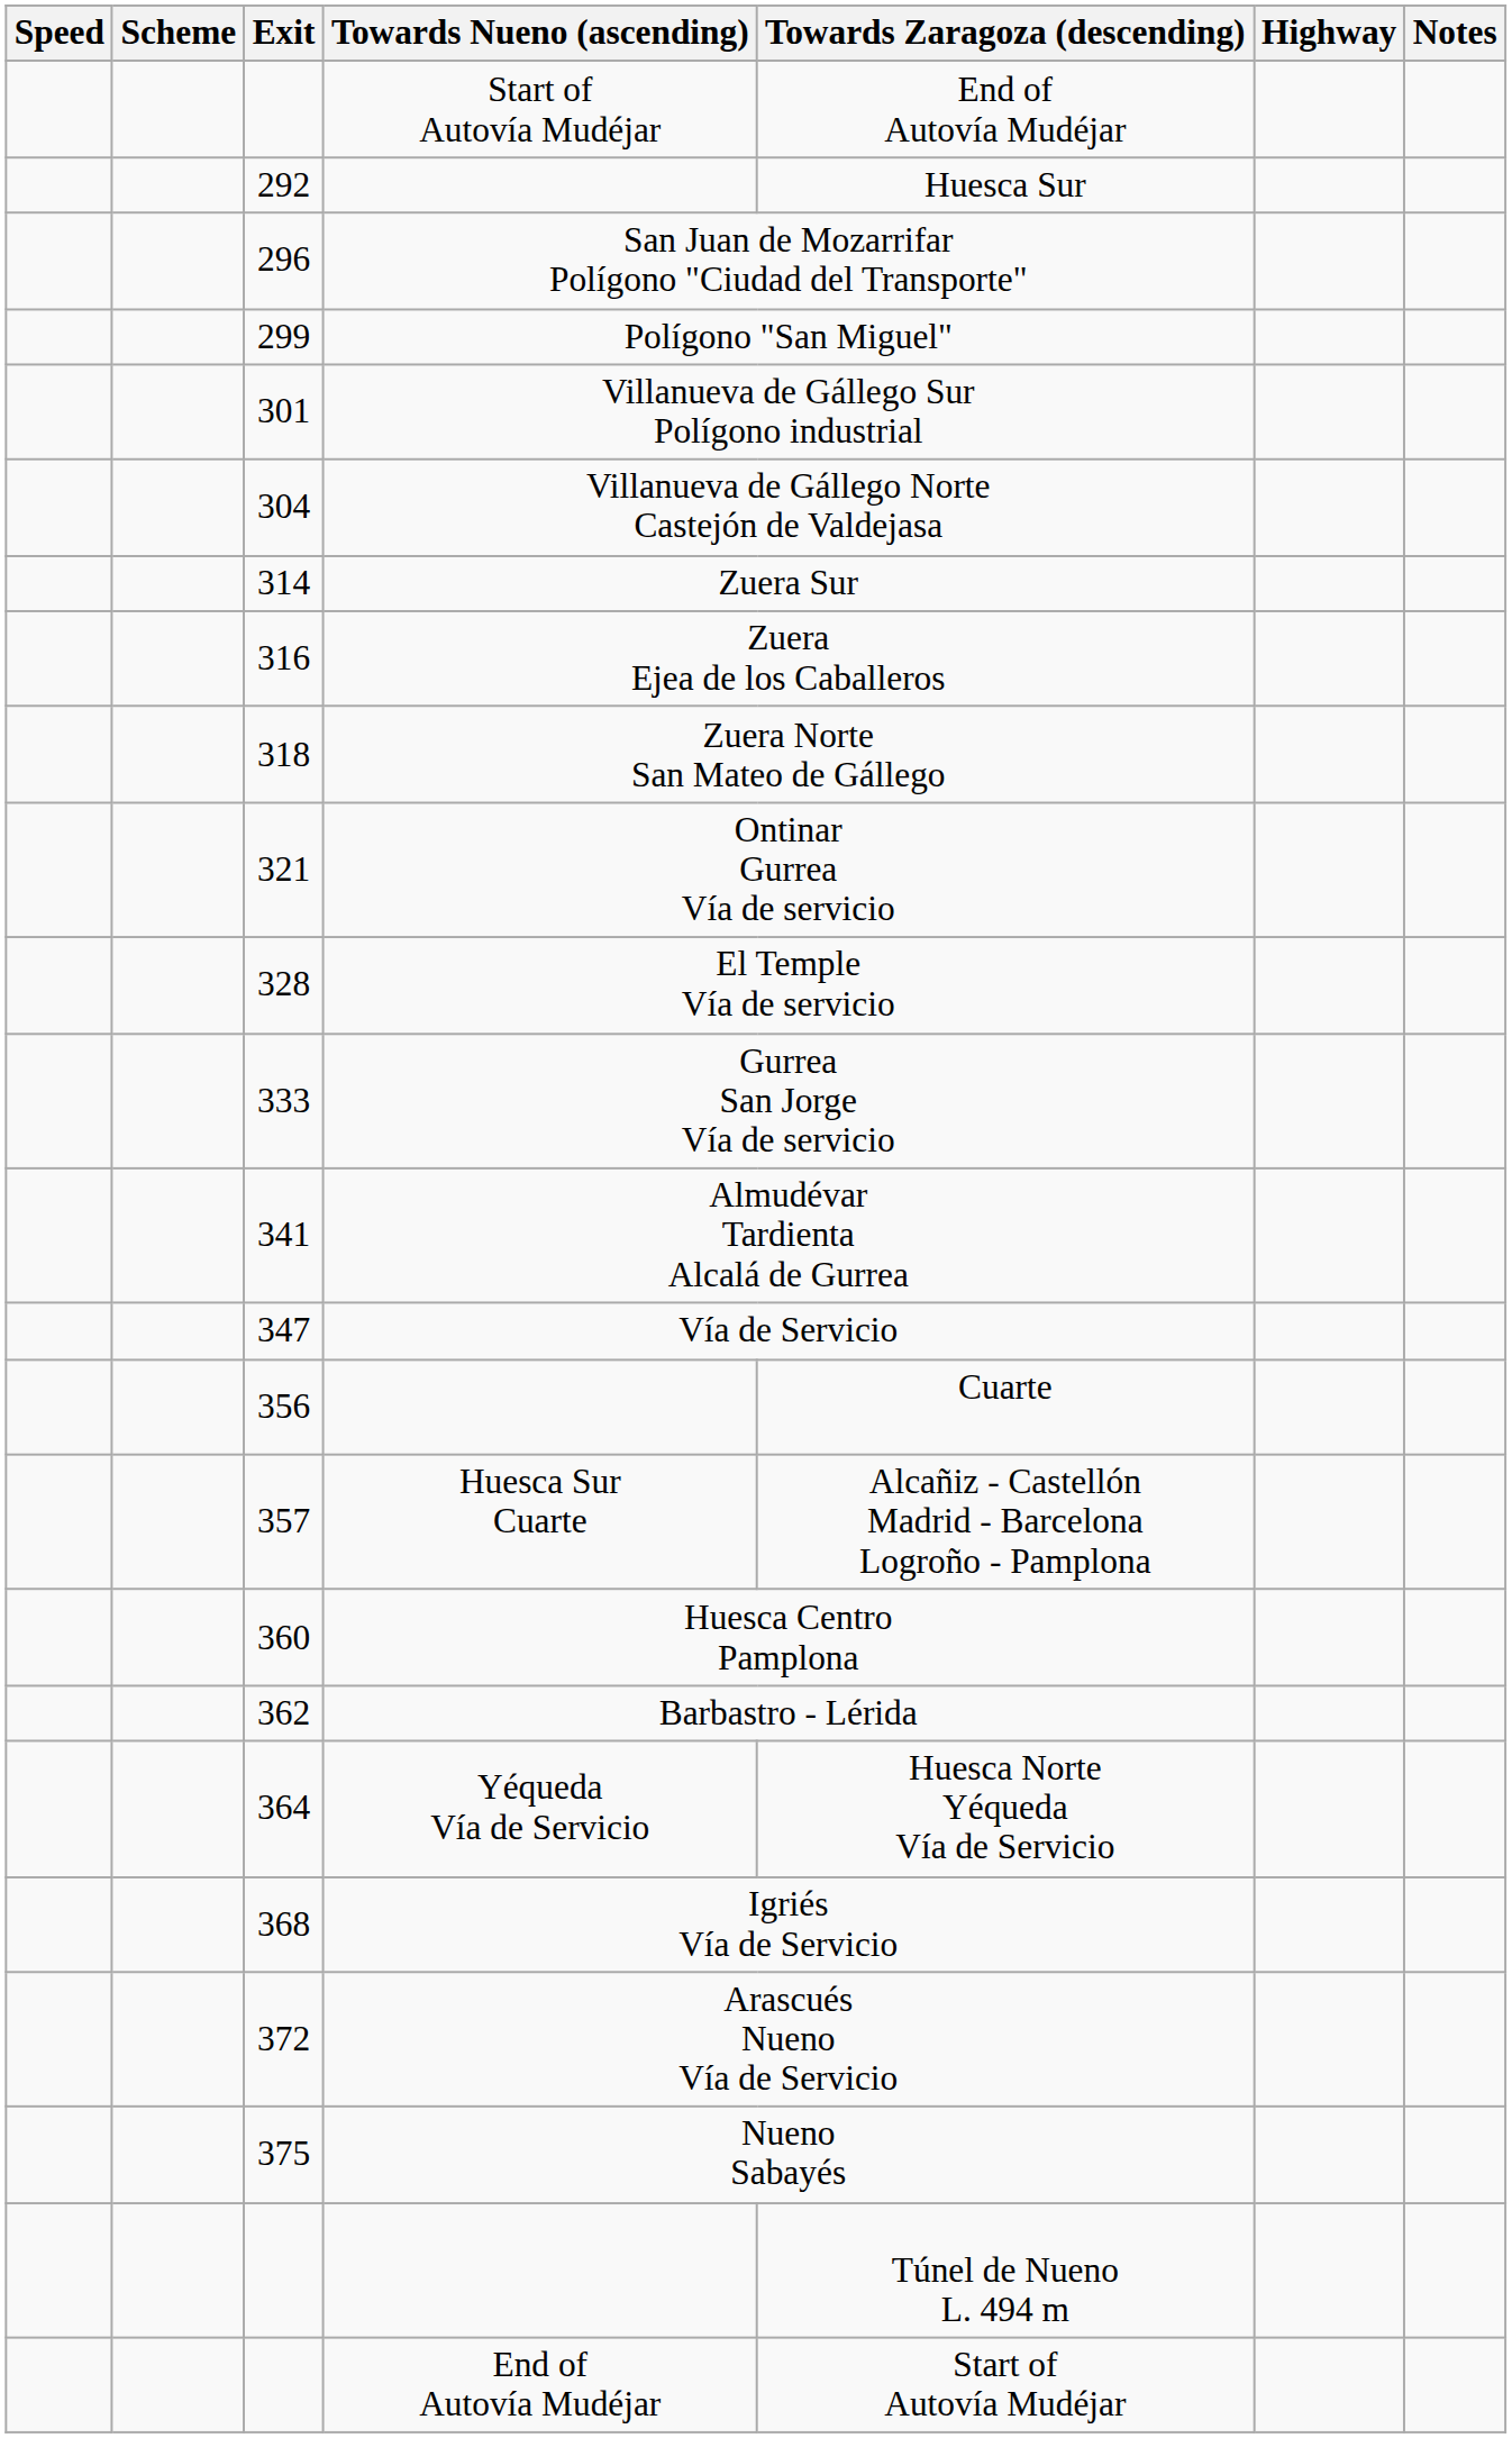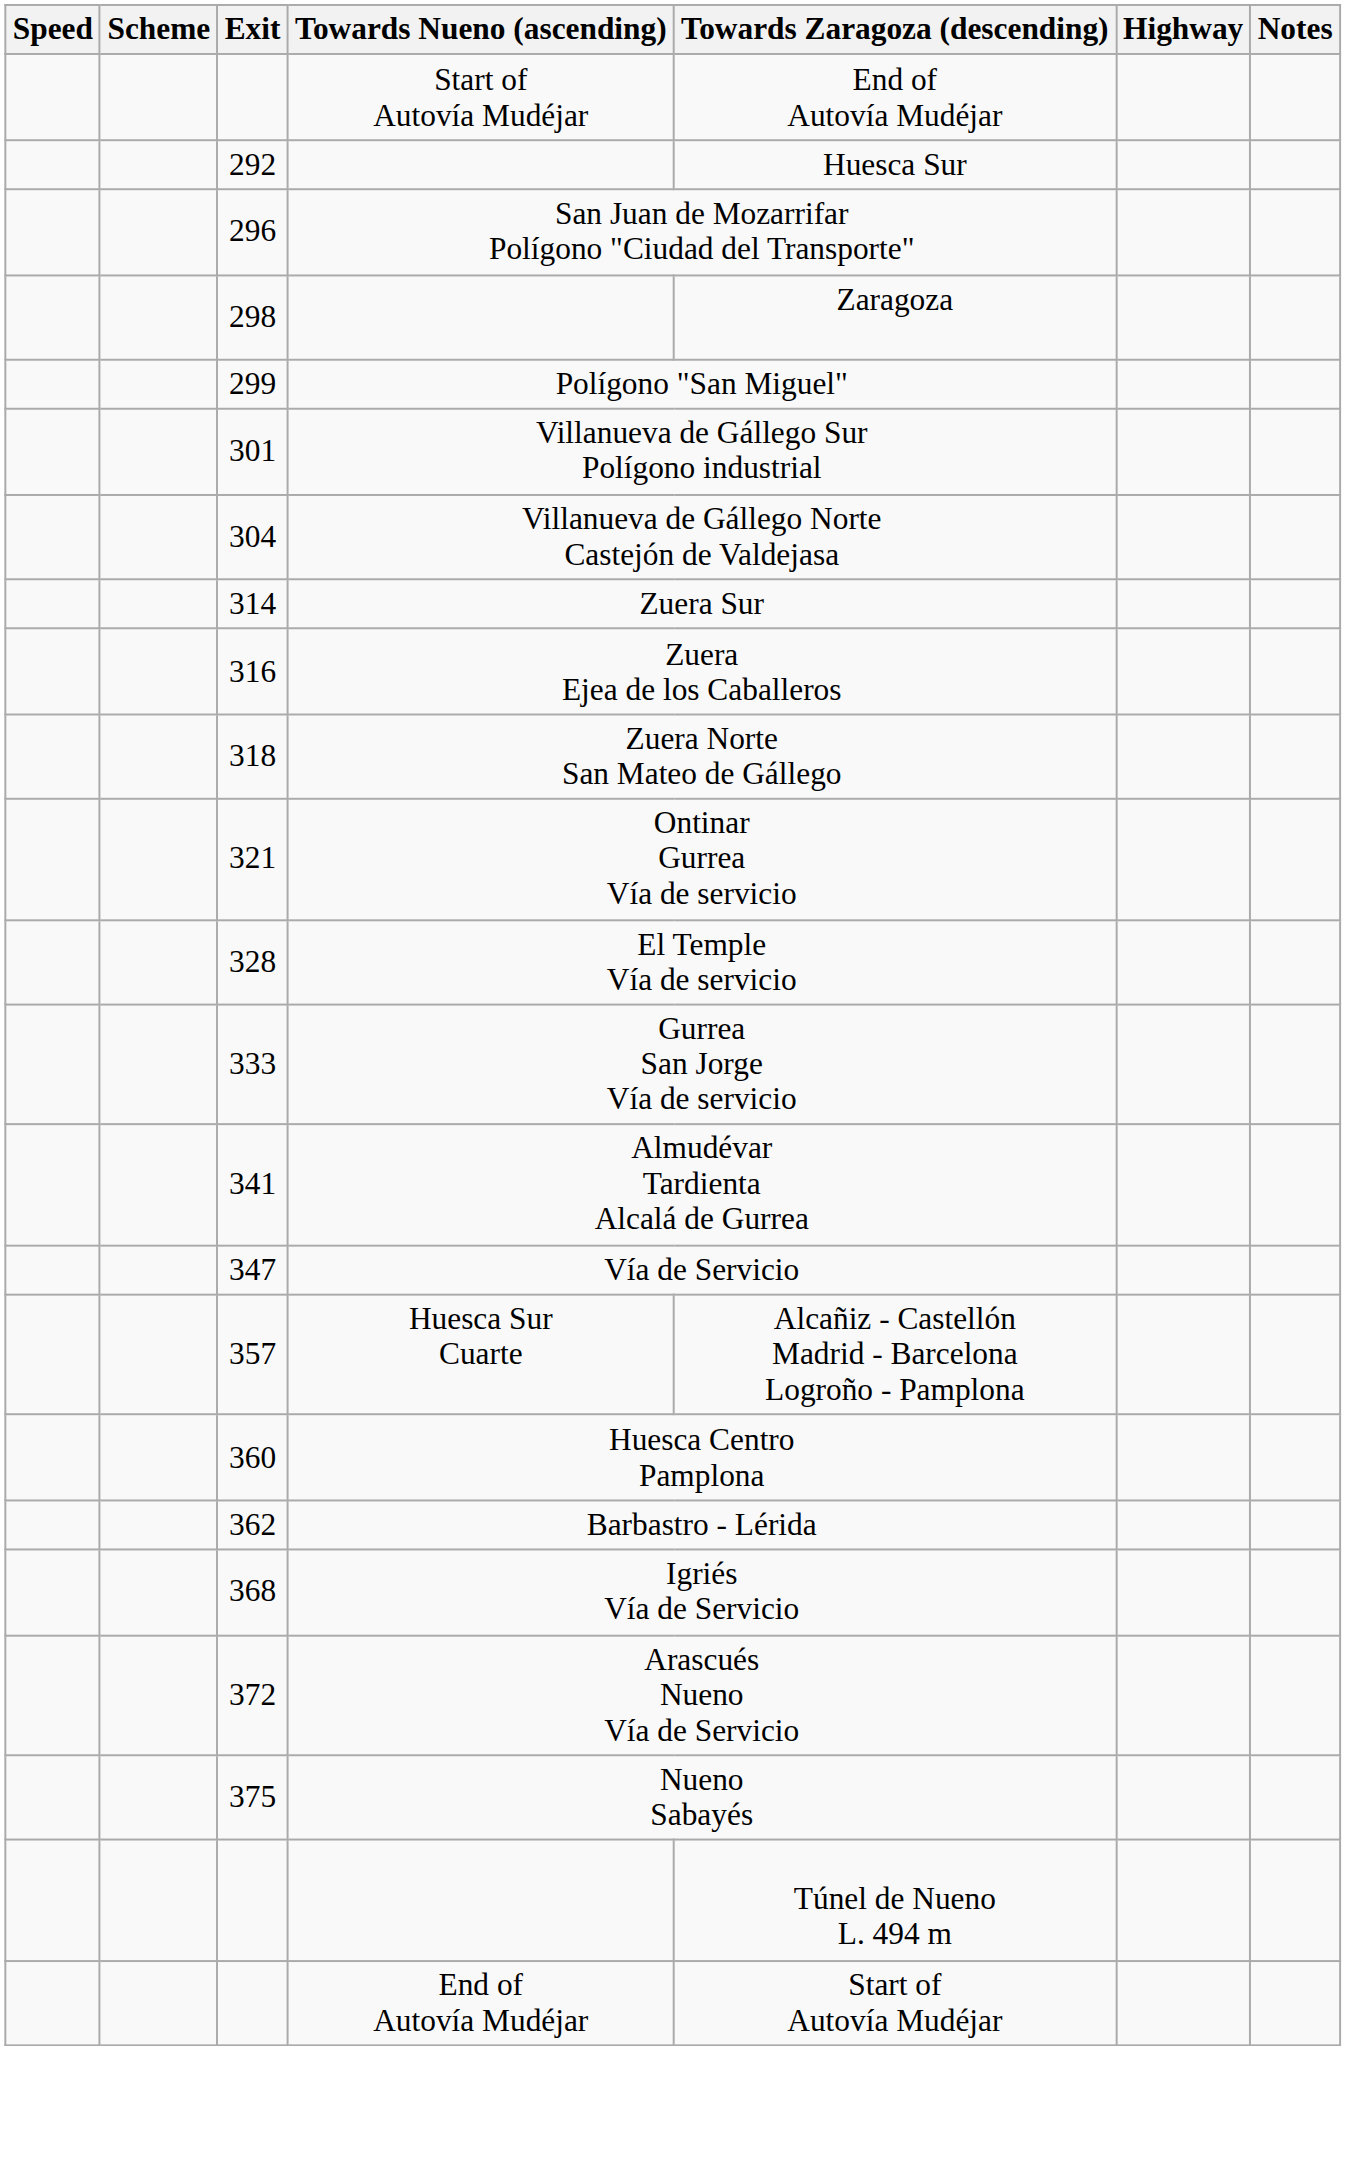+ row: 298 | Zaragoza
- row: 356 | Cuarte
- row: 364 | Yéqueda Vía de Servicio | Huesca Norte Yéqueda Vía de Servicio
